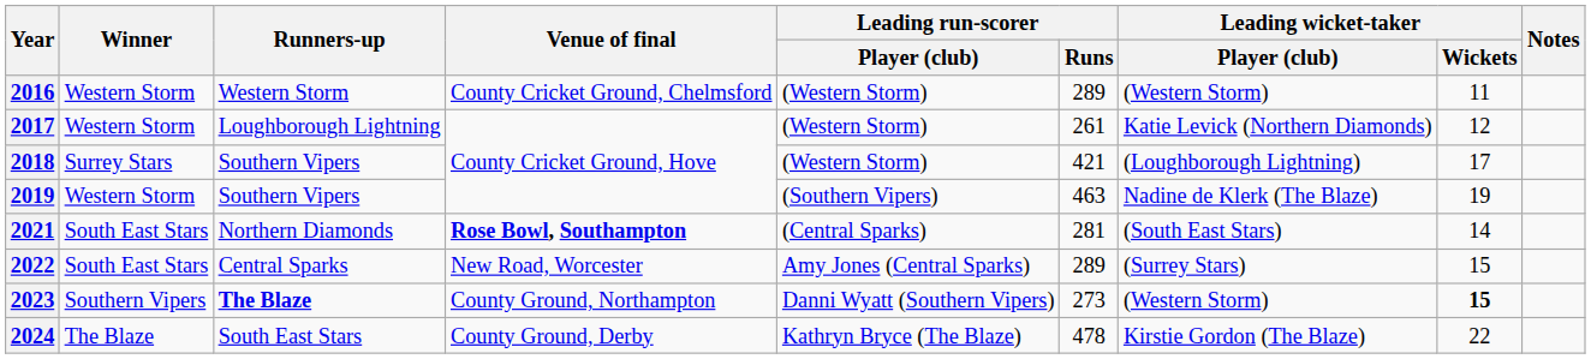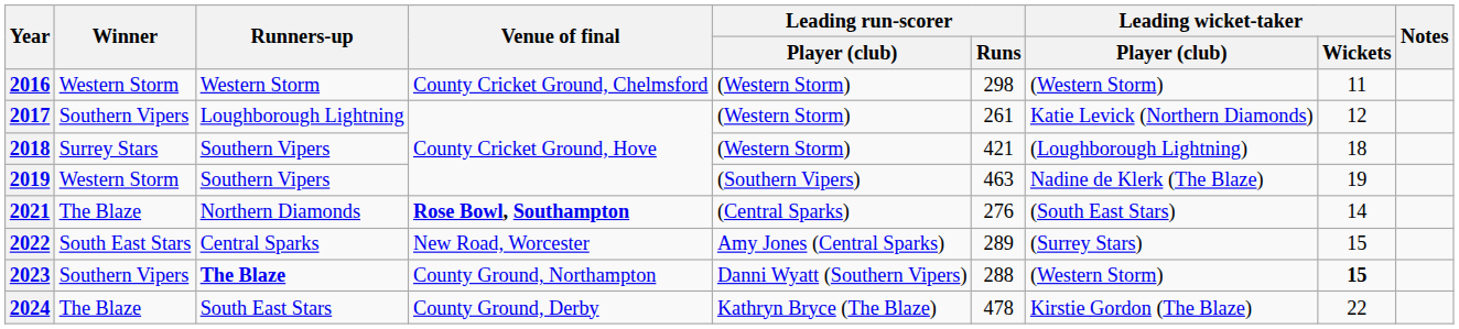2016 | Leading run-scorer / Runs: 289 -> 298
2017 | Winner: Western Storm -> Southern Vipers
2018 | Leading wicket-taker / Wickets: 17 -> 18
2021 | Winner: South East Stars -> The Blaze
2021 | Leading run-scorer / Runs: 281 -> 276
2023 | Leading run-scorer / Runs: 273 -> 288
